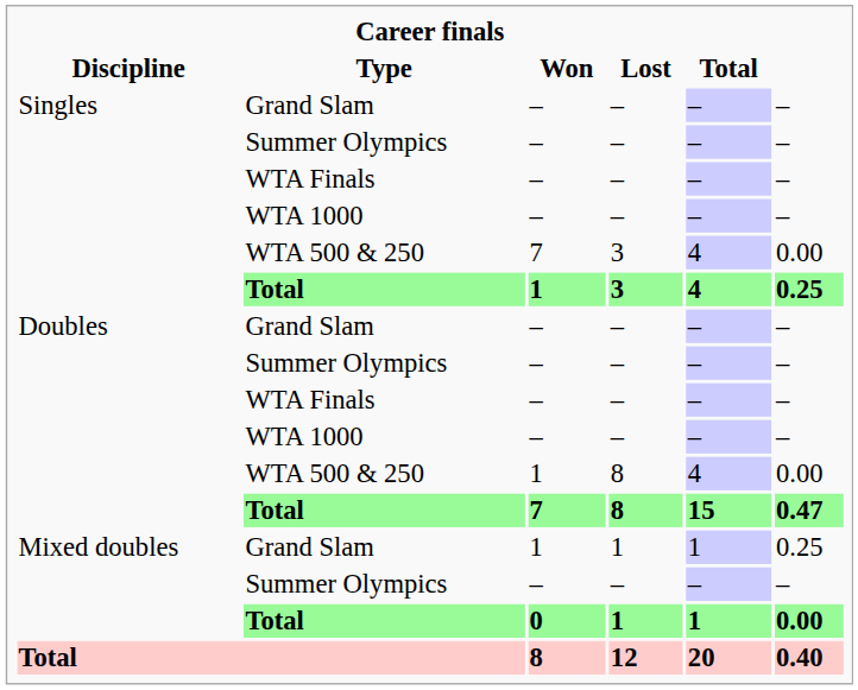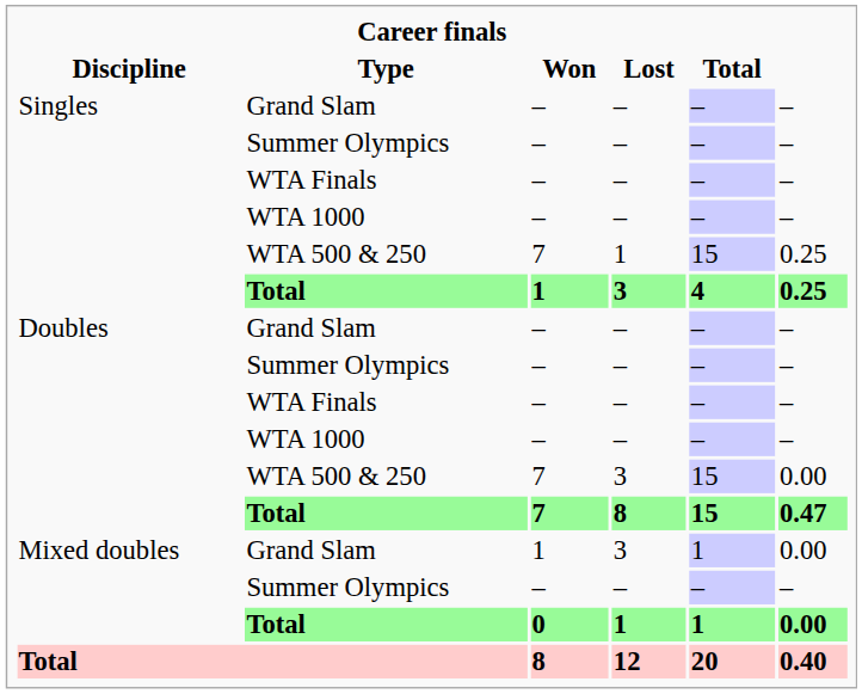Singles / WTA 500 & 250 | Lost: 3 -> 1
Singles / WTA 500 & 250 | Total: 4 -> 15
Singles / WTA 500 & 250 | column 6: 0.00 -> 0.25
Doubles / WTA 500 & 250 | Won: 1 -> 7
Doubles / WTA 500 & 250 | Lost: 8 -> 3
Doubles / WTA 500 & 250 | Total: 4 -> 15
Mixed doubles / Grand Slam | Lost: 1 -> 3
Mixed doubles / Grand Slam | column 6: 0.25 -> 0.00
